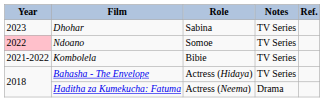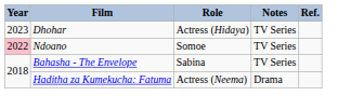Dhohar | Role: Sabina -> Actress (Hidaya)
- row: 2021-2022 | Kombolela | Bibie | TV Series
Bahasha - The Envelope | Role: Actress (Hidaya) -> Sabina
